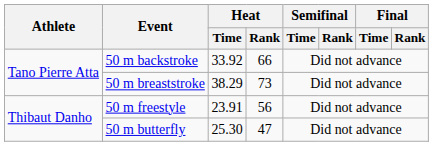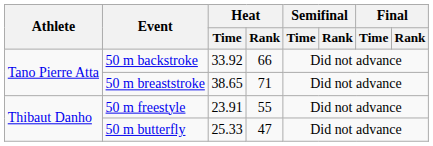50 m breaststroke | Heat / Time: 38.29 -> 38.65
50 m breaststroke | Heat / Rank: 73 -> 71
50 m freestyle | Heat / Rank: 56 -> 55
50 m butterfly | Heat / Time: 25.30 -> 25.33
